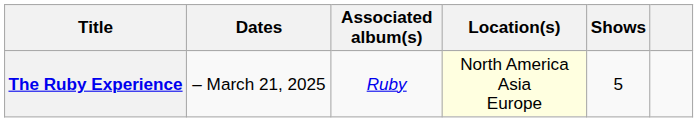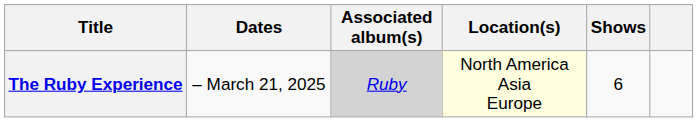The Ruby Experience | Associated album(s): no background -> lightgrey background
The Ruby Experience | Shows: 5 -> 6
